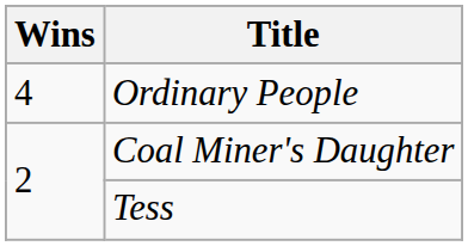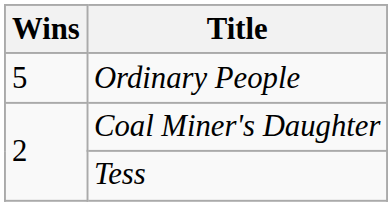Ordinary People | Wins: 4 -> 5
